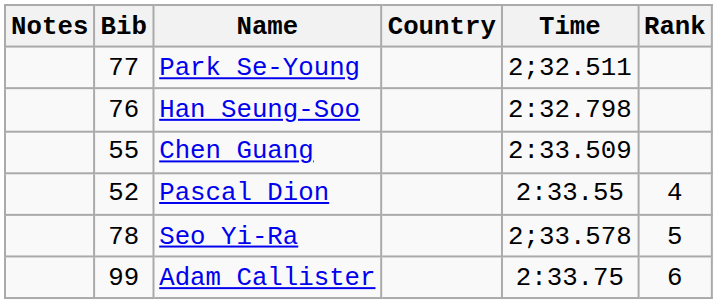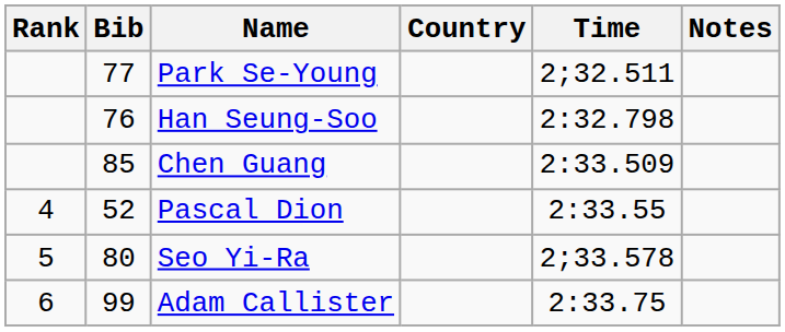columns swapped: Rank <-> Notes
Chen Guang | Bib: 55 -> 85
Seo Yi-Ra | Bib: 78 -> 80
